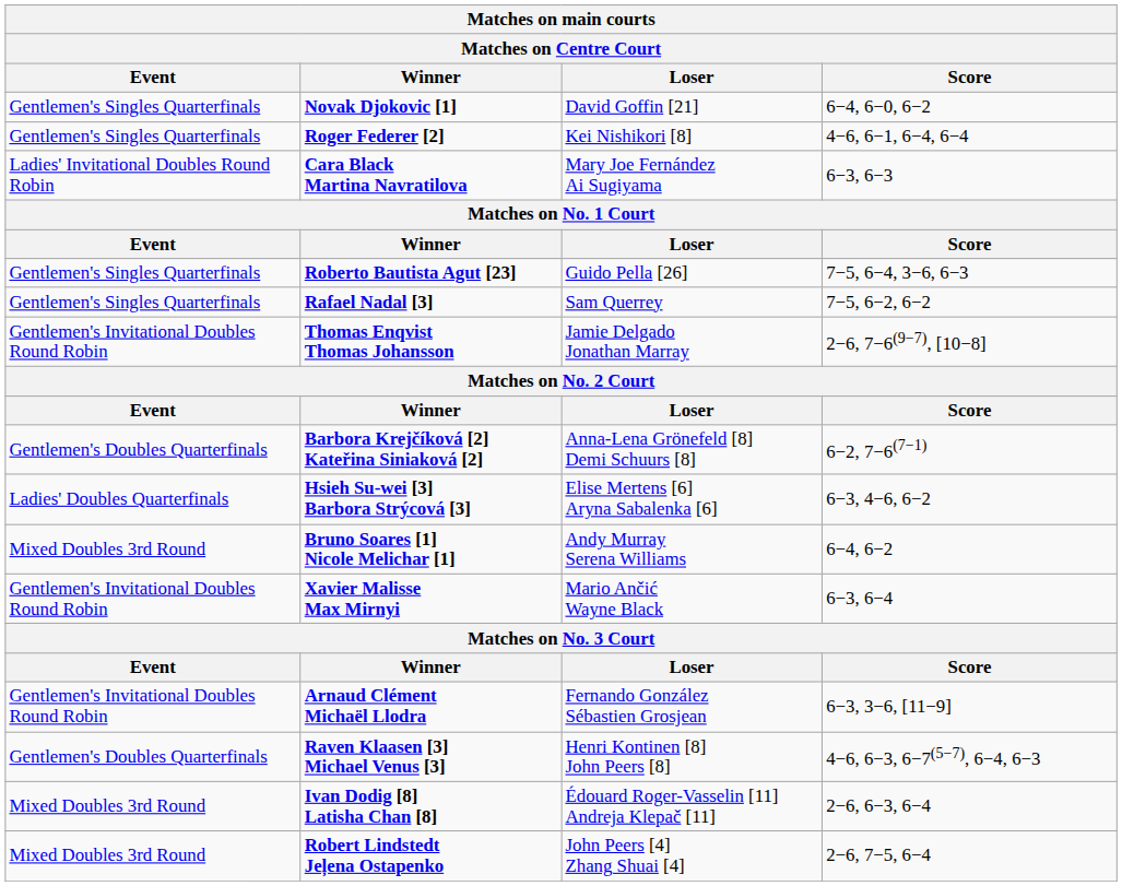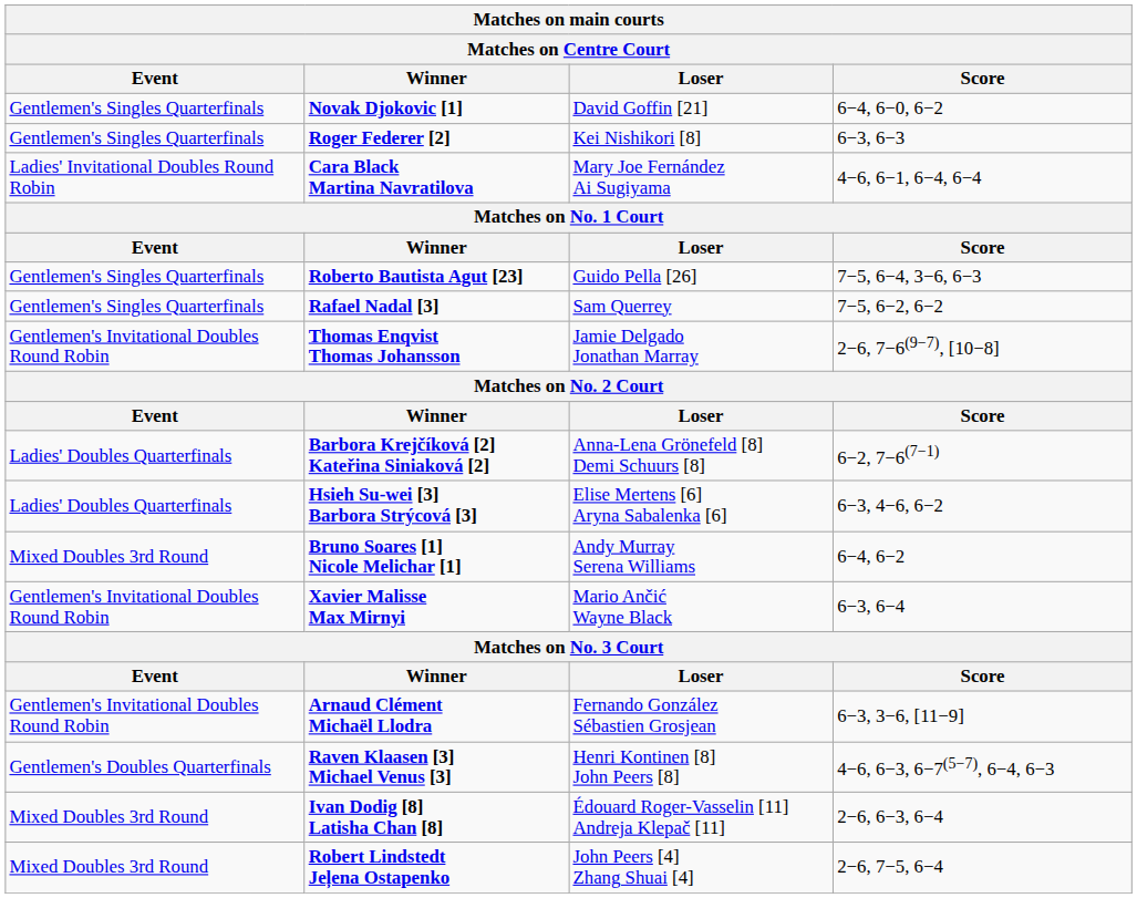Roger Federer [2] | Score: 4−6, 6−1, 6−4, 6−4 -> 6−3, 6−3
Cara Black Martina Navratilova | Score: 6−3, 6−3 -> 4−6, 6−1, 6−4, 6−4
Barbora Krejčíková [2] Kateřina Siniaková [2] | Event: Gentlemen's Doubles Quarterfinals -> Ladies' Doubles Quarterfinals
